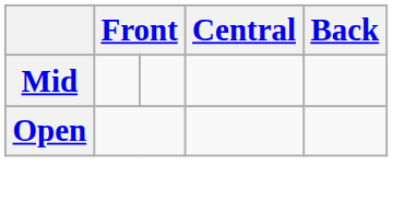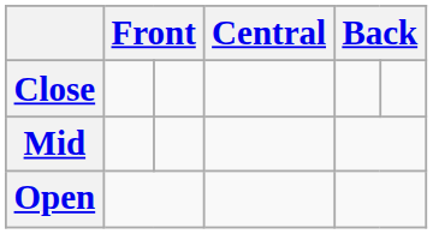+ row: Close
